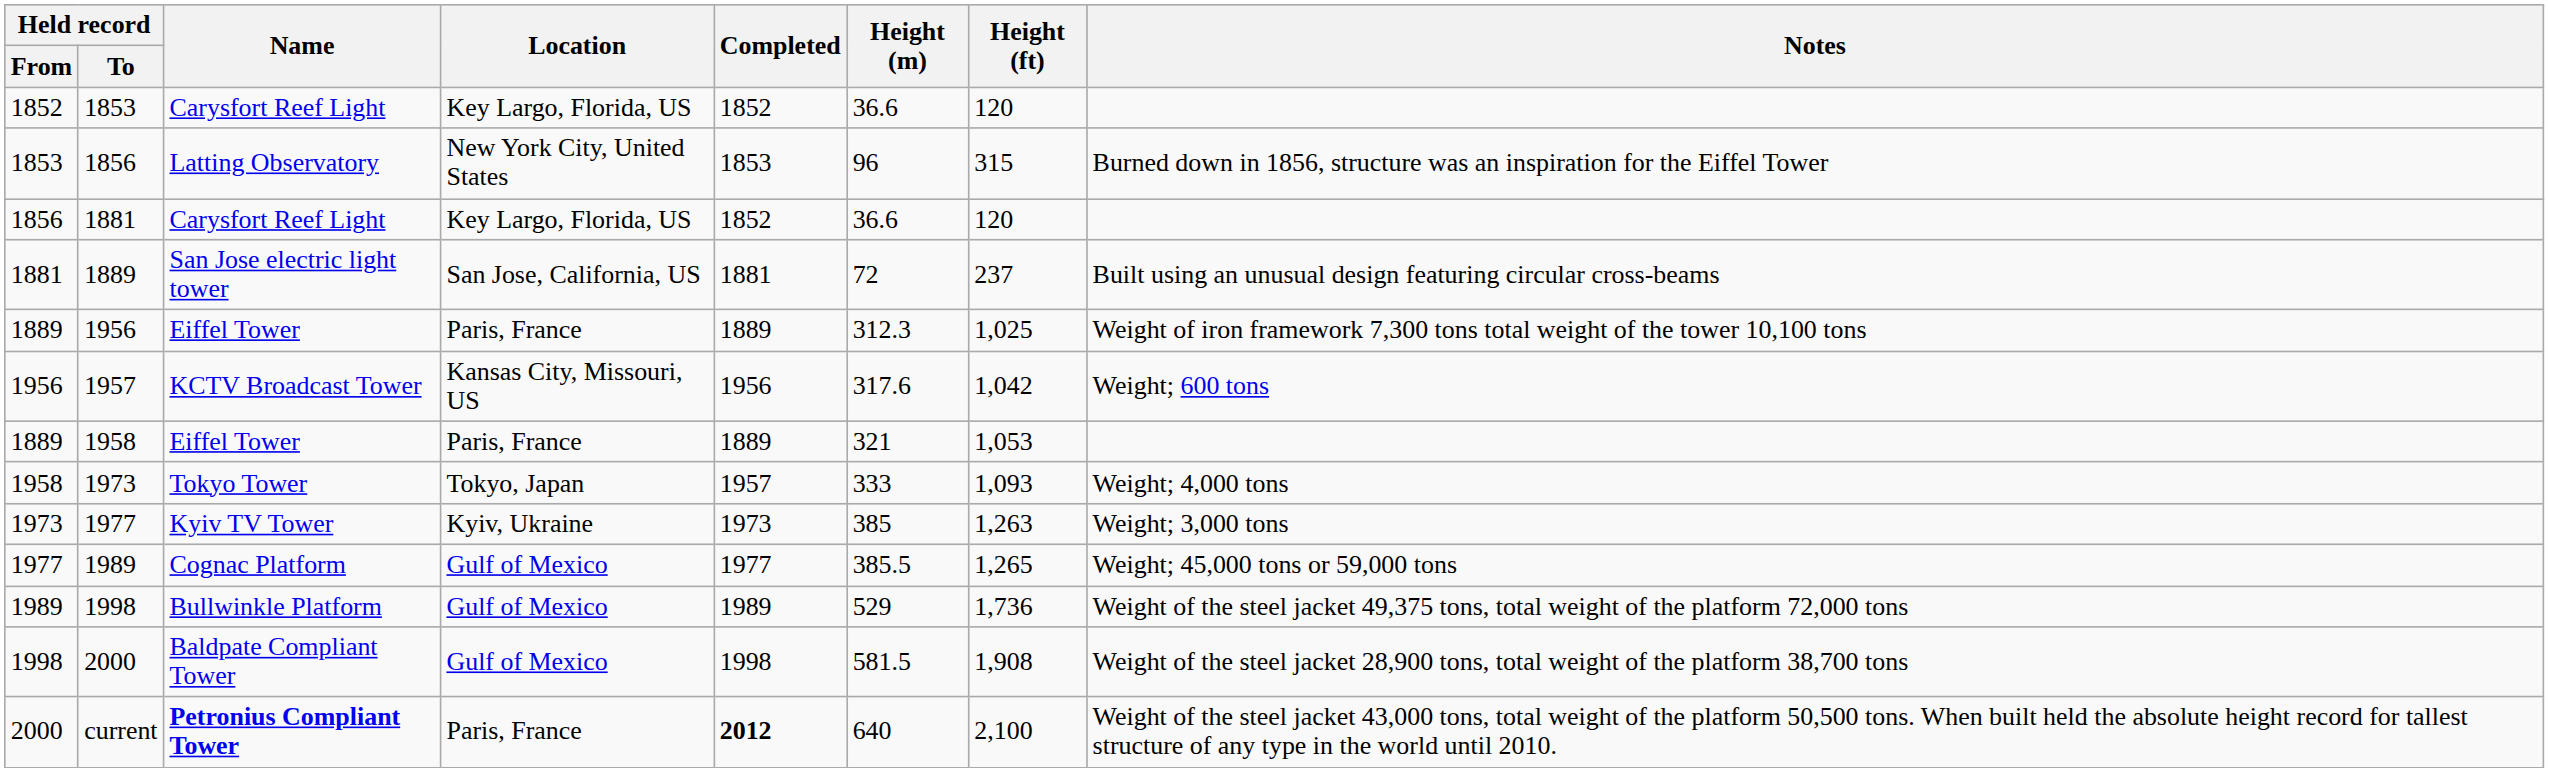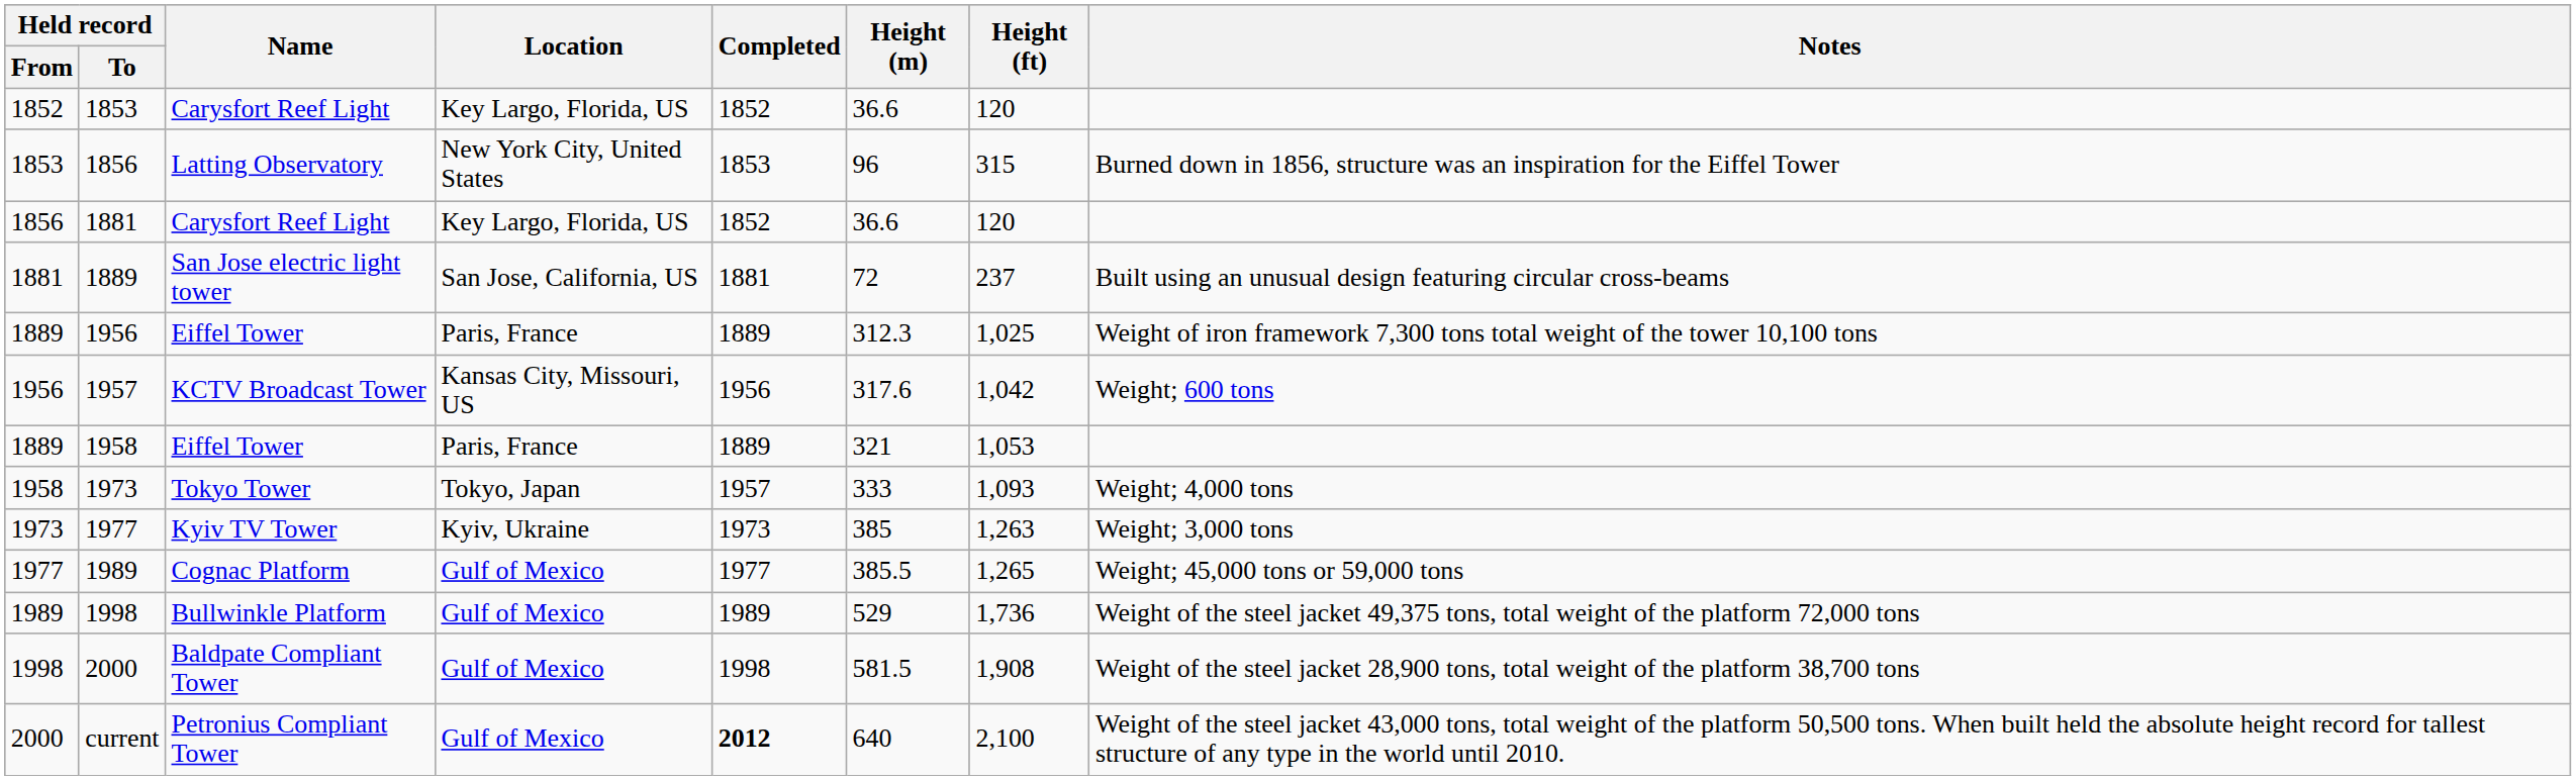current | Name: bold -> normal
current | Location: Paris, France -> Gulf of Mexico
